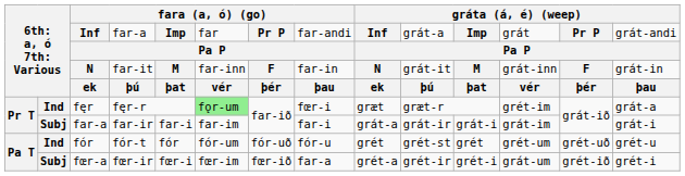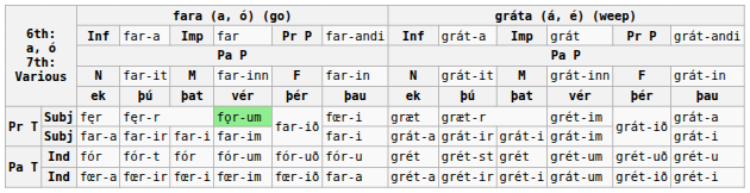fęr | column 2: Ind -> Subj
fœr-a | column 2: Subj -> Ind
